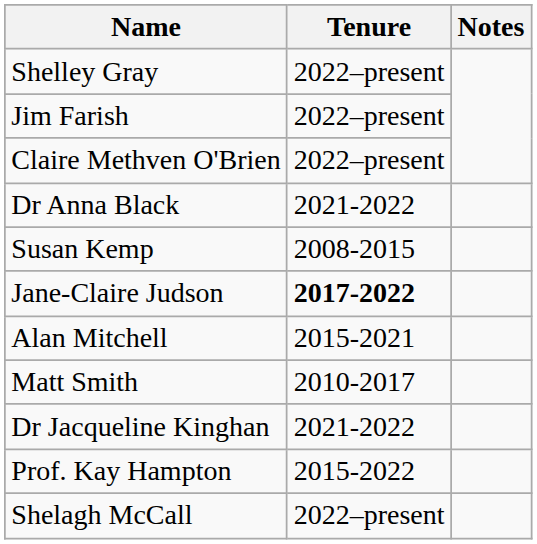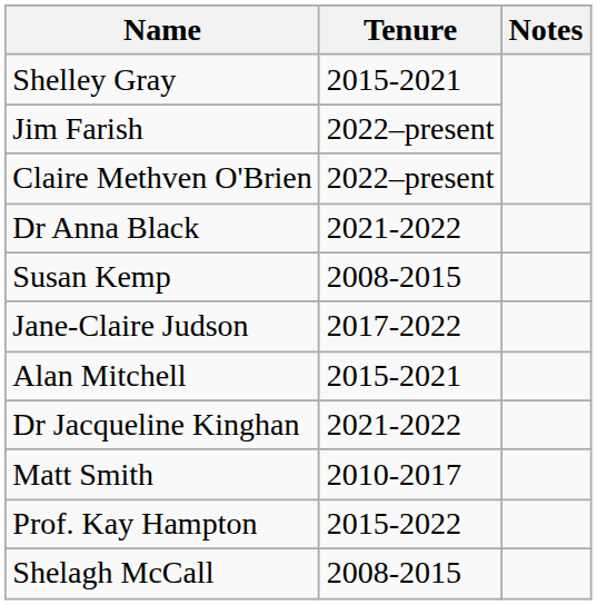Shelley Gray | Tenure: 2022–present -> 2015-2021
Jane-Claire Judson | Tenure: bold -> normal
rows swapped: Dr Jacqueline Kinghan <-> Matt Smith
Shelagh McCall | Tenure: 2022–present -> 2008-2015
